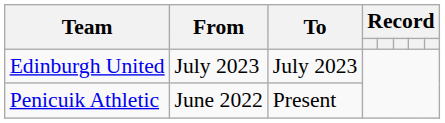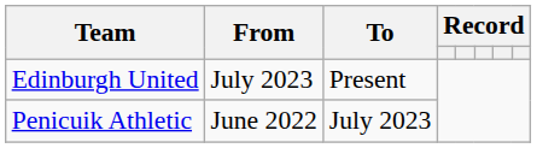Edinburgh United | To: July 2023 -> Present
Penicuik Athletic | To: Present -> July 2023
